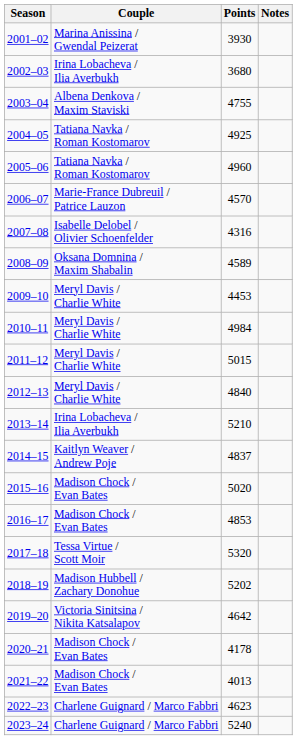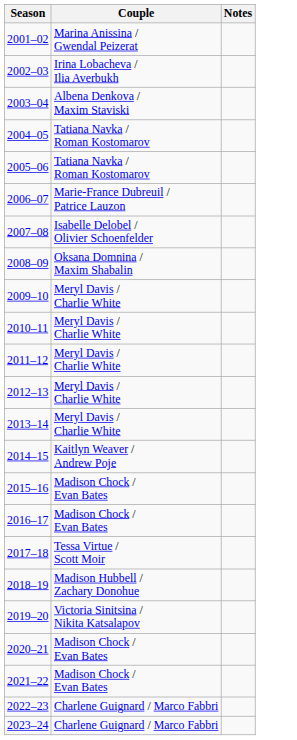- column: Points | 3930 | 3680 | 4755 | 4925 | 4960 | 4570 | 4316 | 4589 | 4453 | 4984 | 5015 | 4840 | 5210 | 4837 | 5020 | 4853 | 5320 | 5202 | 4642 | 4178 | 4013 | 4623 | 5240
2013–14 | Couple: Irina Lobacheva / Ilia Averbukh -> Meryl Davis / Charlie White
